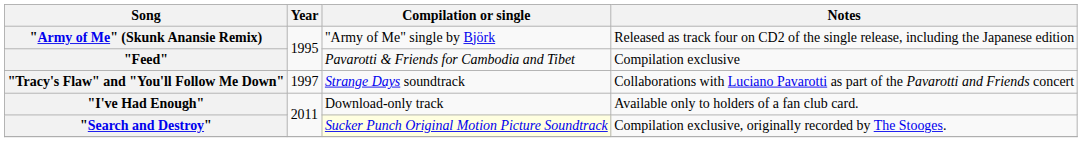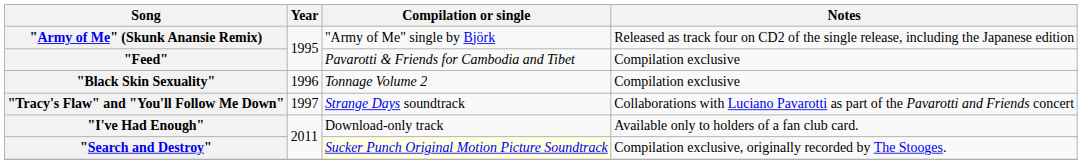+ row: "Black Skin Sexuality" | 1996 | Tonnage Volume 2 | Compilation exclusive
